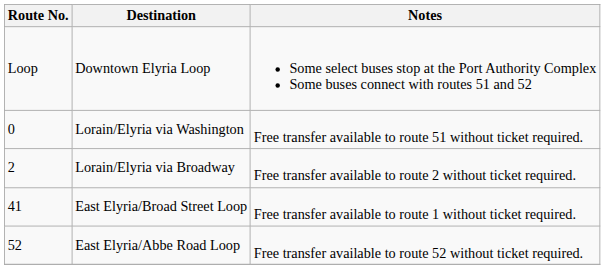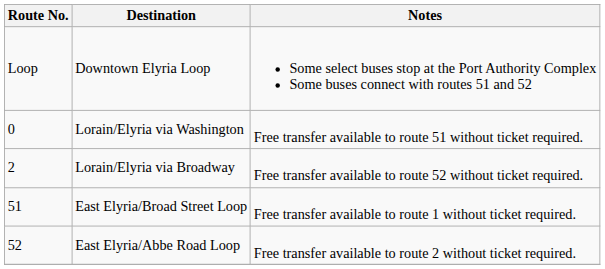Lorain/Elyria via Broadway | Notes: Free transfer available to route 2 without ticket required. -> Free transfer available to route 52 without ticket required.
East Elyria/Broad Street Loop | Route No.: 41 -> 51
East Elyria/Abbe Road Loop | Notes: Free transfer available to route 52 without ticket required. -> Free transfer available to route 2 without ticket required.
